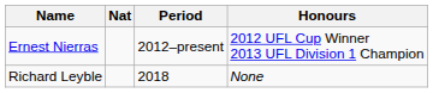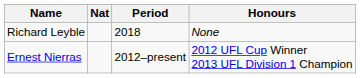rows swapped: Ernest Nierras <-> Richard Leyble
